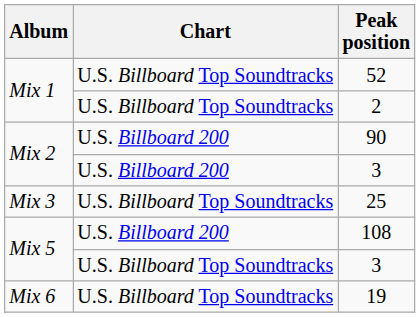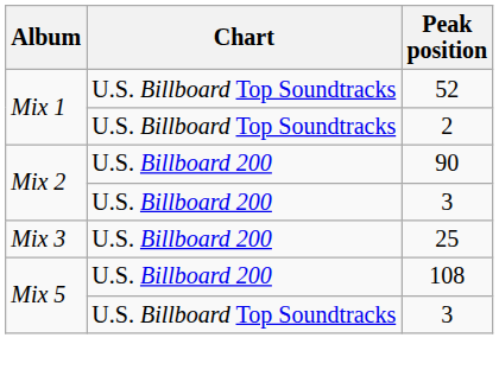25 | Chart: U.S. Billboard Top Soundtracks -> U.S. Billboard 200
- row: Mix 6 | U.S. Billboard Top Soundtracks | 19
